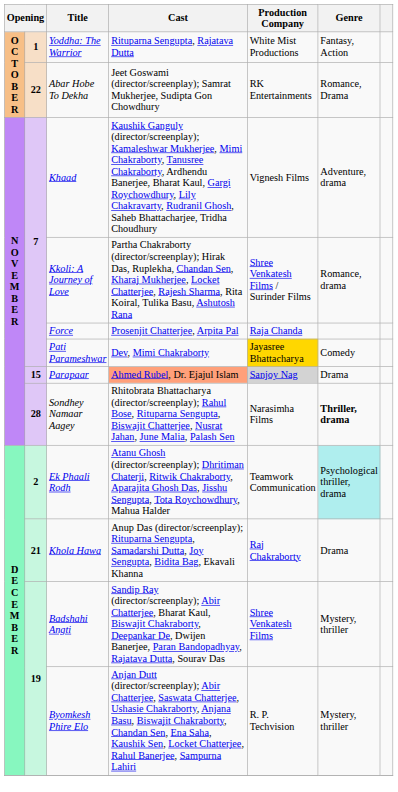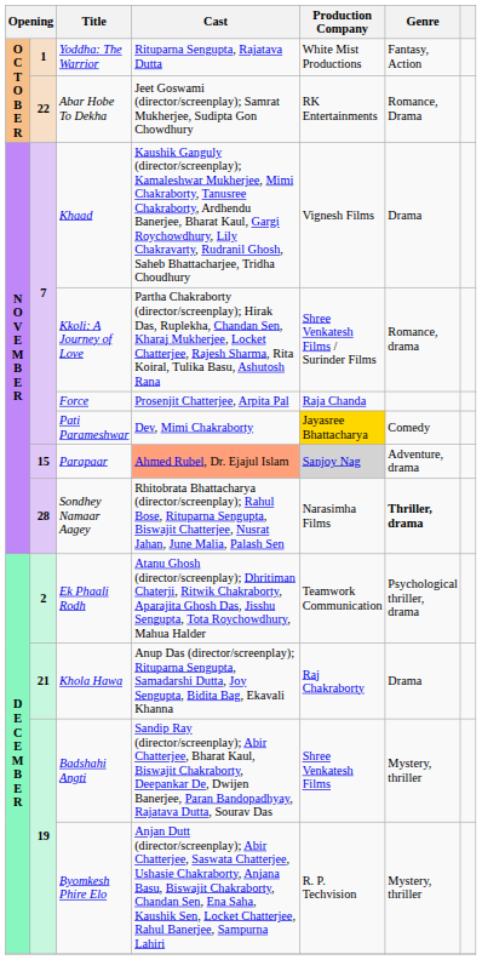Khaad | Genre: Adventure, drama -> Drama
Parapaar | Genre: Drama -> Adventure, drama
Ek Phaali Rodh | Genre: paleturquoise background -> no background
